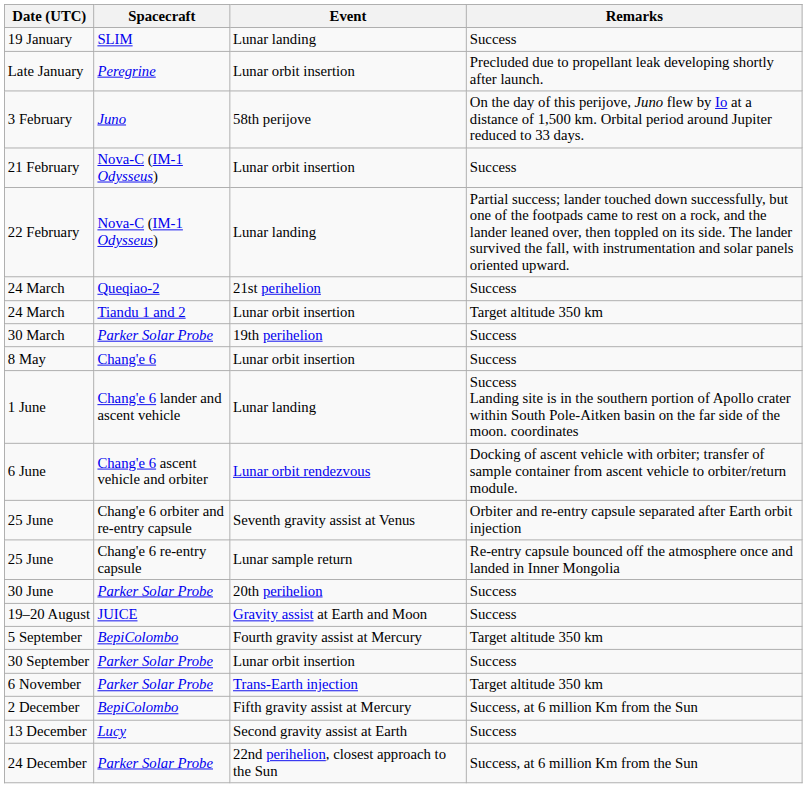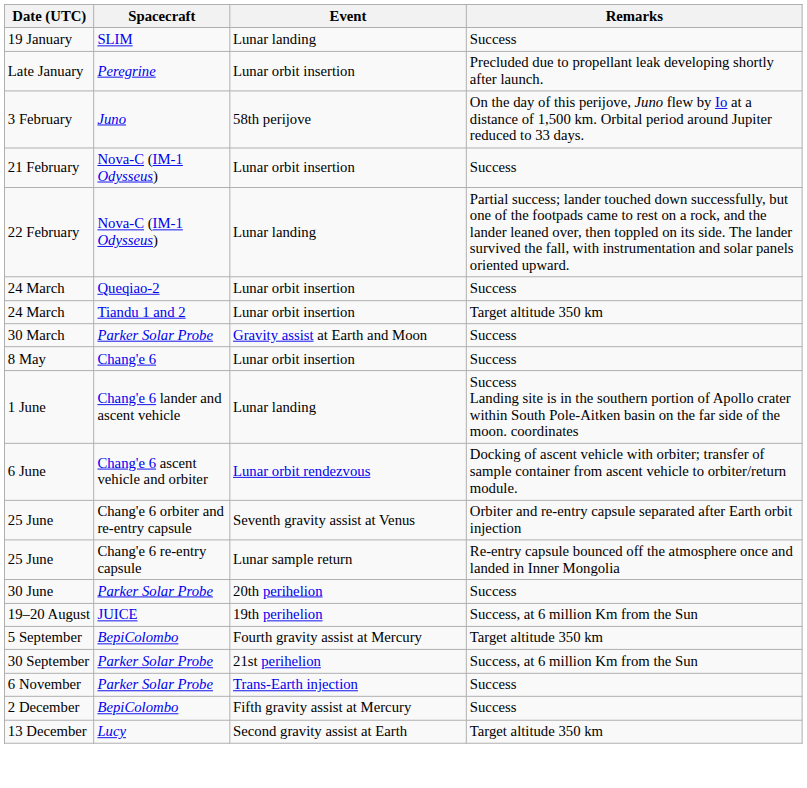24 March / Queqiao-2 | Event: 21st perihelion -> Lunar orbit insertion
30 March | Event: 19th perihelion -> Gravity assist at Earth and Moon
19–20 August | Event: Gravity assist at Earth and Moon -> 19th perihelion
19–20 August | Remarks: Success -> Success, at 6 million Km from the Sun
30 September | Event: Lunar orbit insertion -> 21st perihelion
30 September | Remarks: Success -> Success, at 6 million Km from the Sun
6 November | Remarks: Target altitude 350 km -> Success
2 December | Remarks: Success, at 6 million Km from the Sun -> Success
13 December | Remarks: Success -> Target altitude 350 km
- row: 24 December | Parker Solar Probe | 22nd perihelion, closest approach to the Sun | Success, at 6 million Km from the Sun
